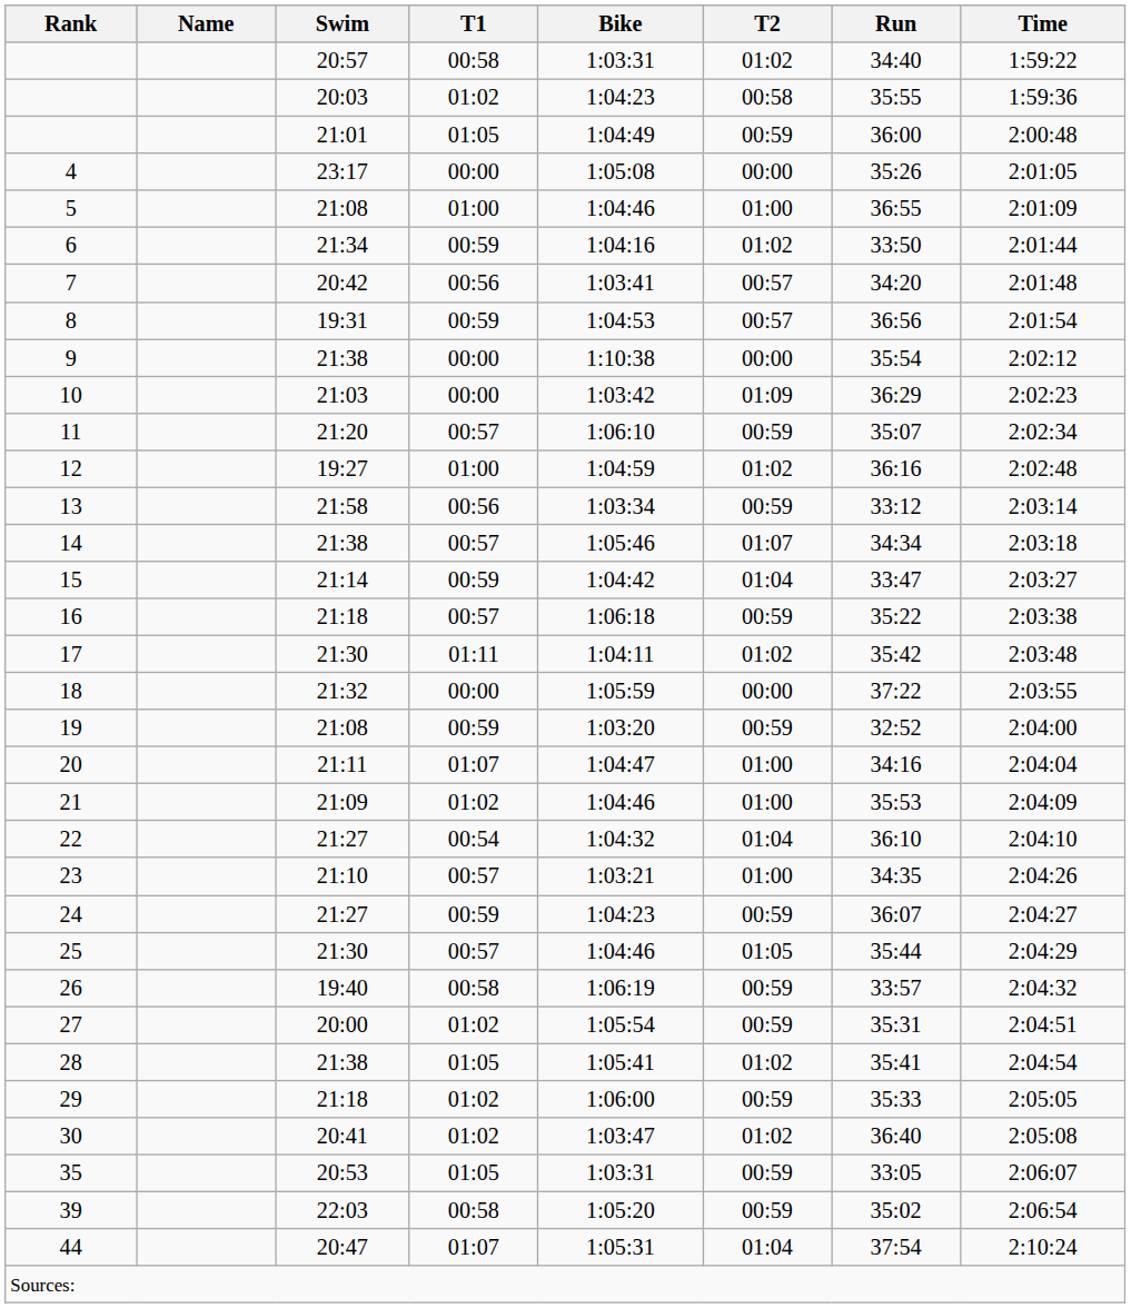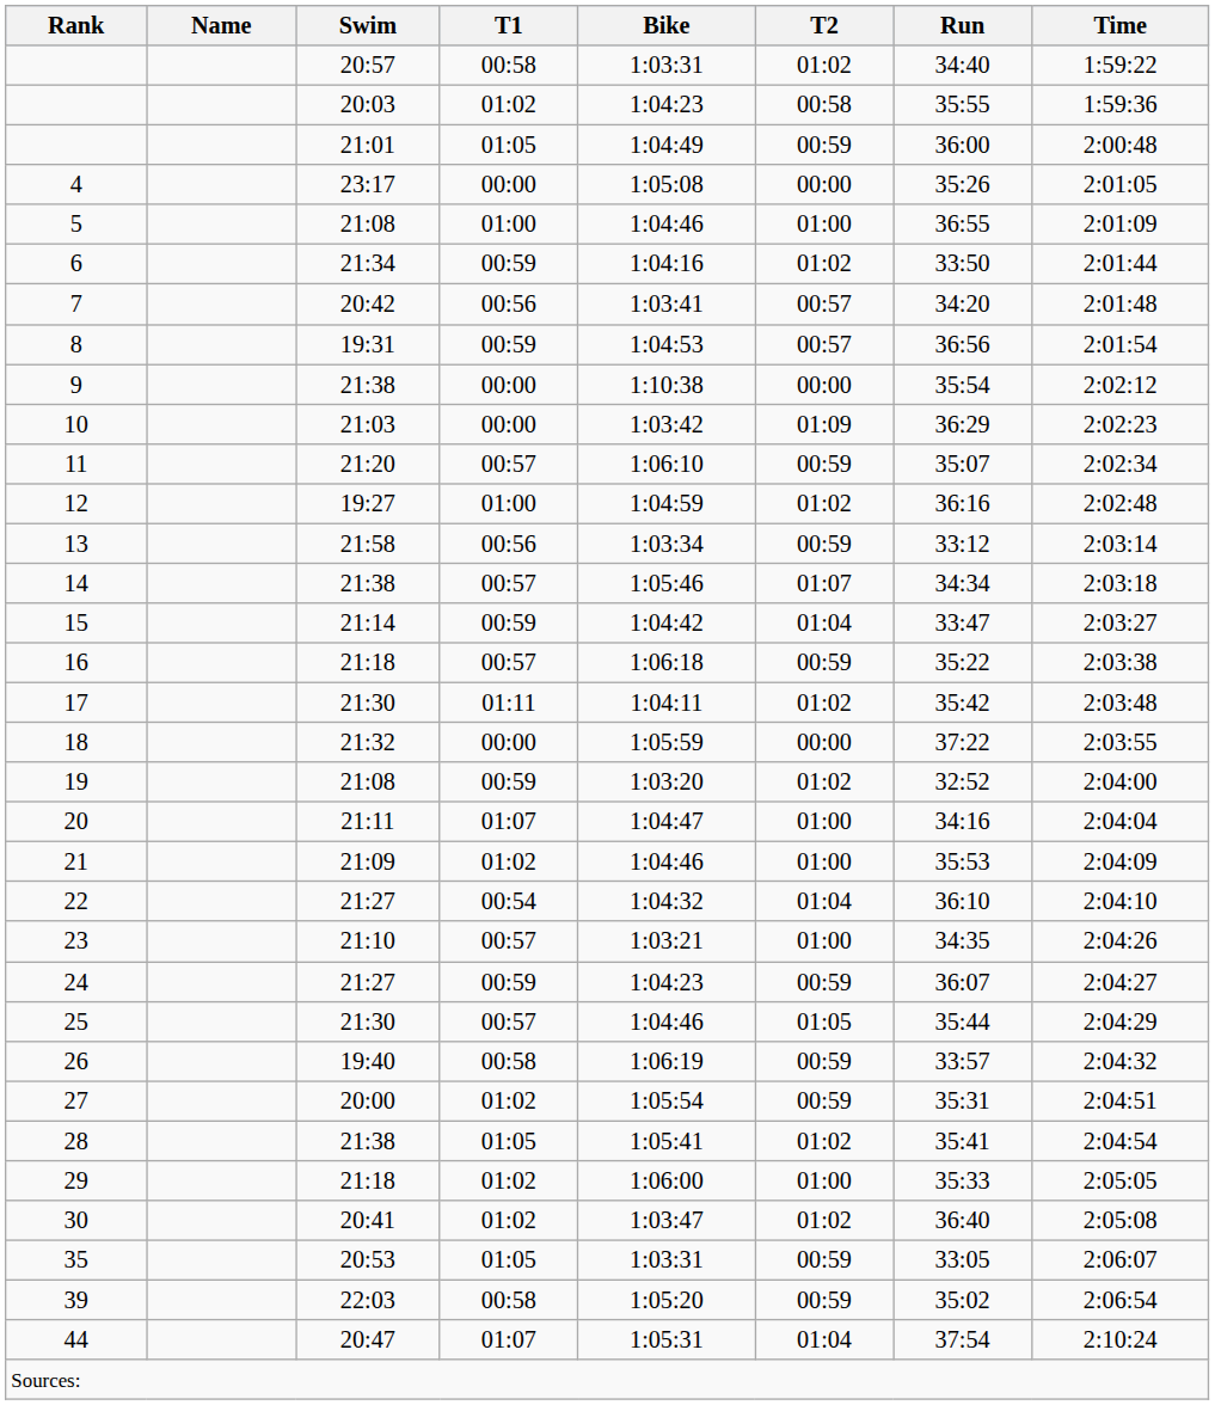19 | T2: 00:59 -> 01:02
29 | T2: 00:59 -> 01:00
